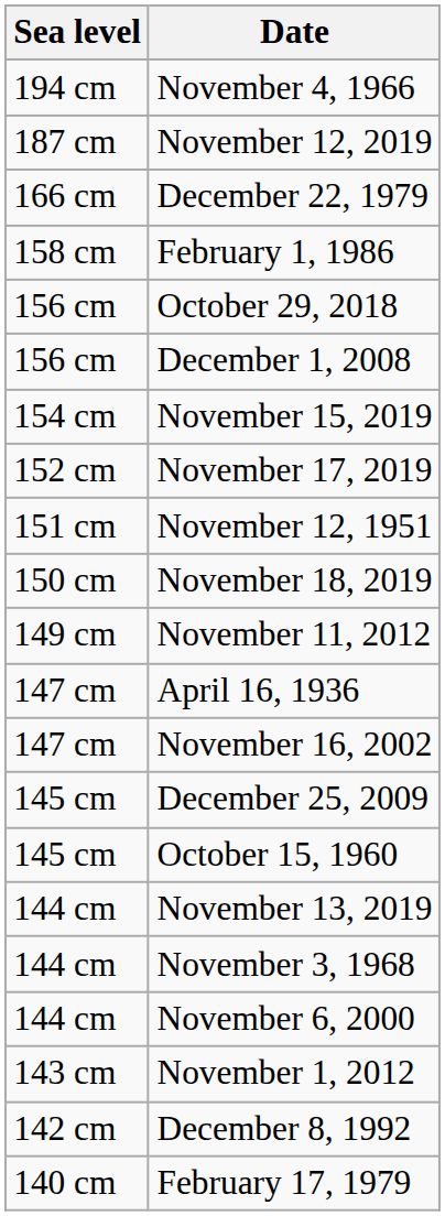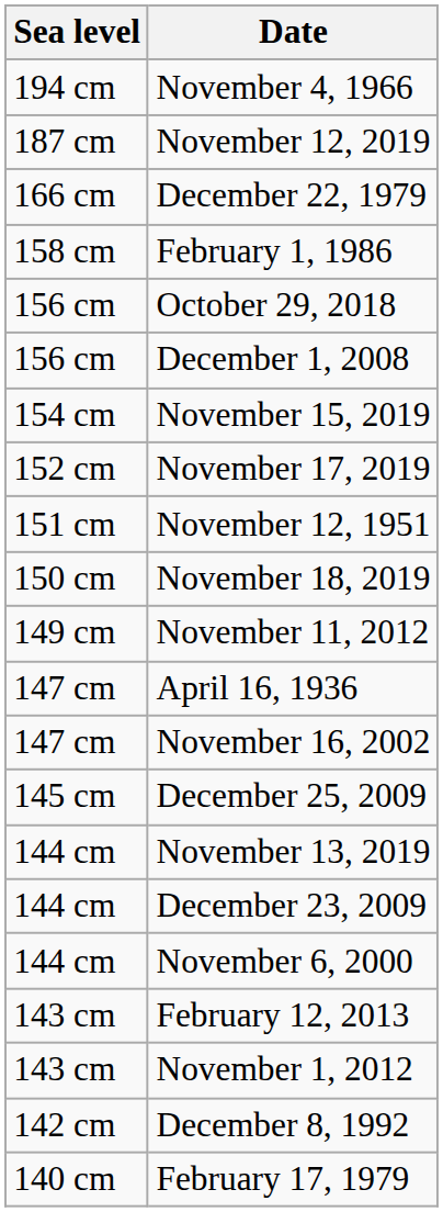- row: 145 cm | October 15, 1960
+ row: 144 cm | December 23, 2009
- row: 144 cm | November 3, 1968
+ row: 143 cm | February 12, 2013
